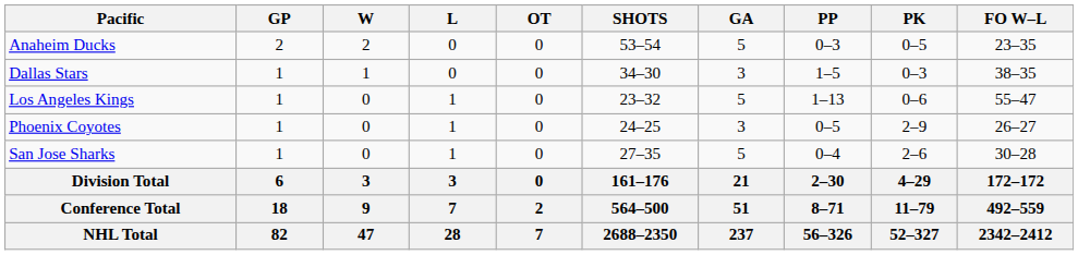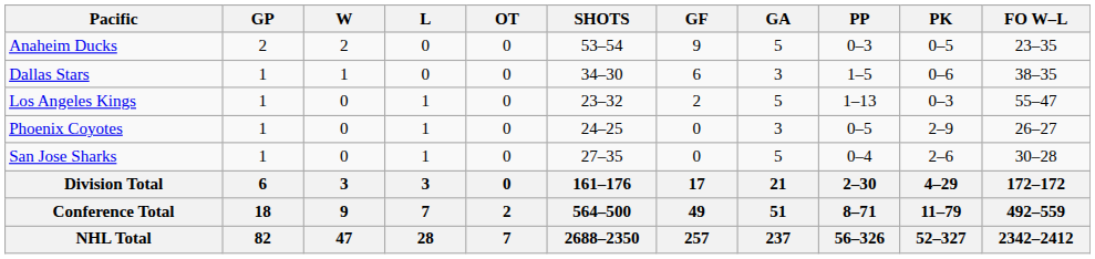+ column: GF | 9 | 6 | 2 | 0 | 0 | 17 | 49 | 257
Dallas Stars | PK: 0–3 -> 0–6
Los Angeles Kings | PK: 0–6 -> 0–3
